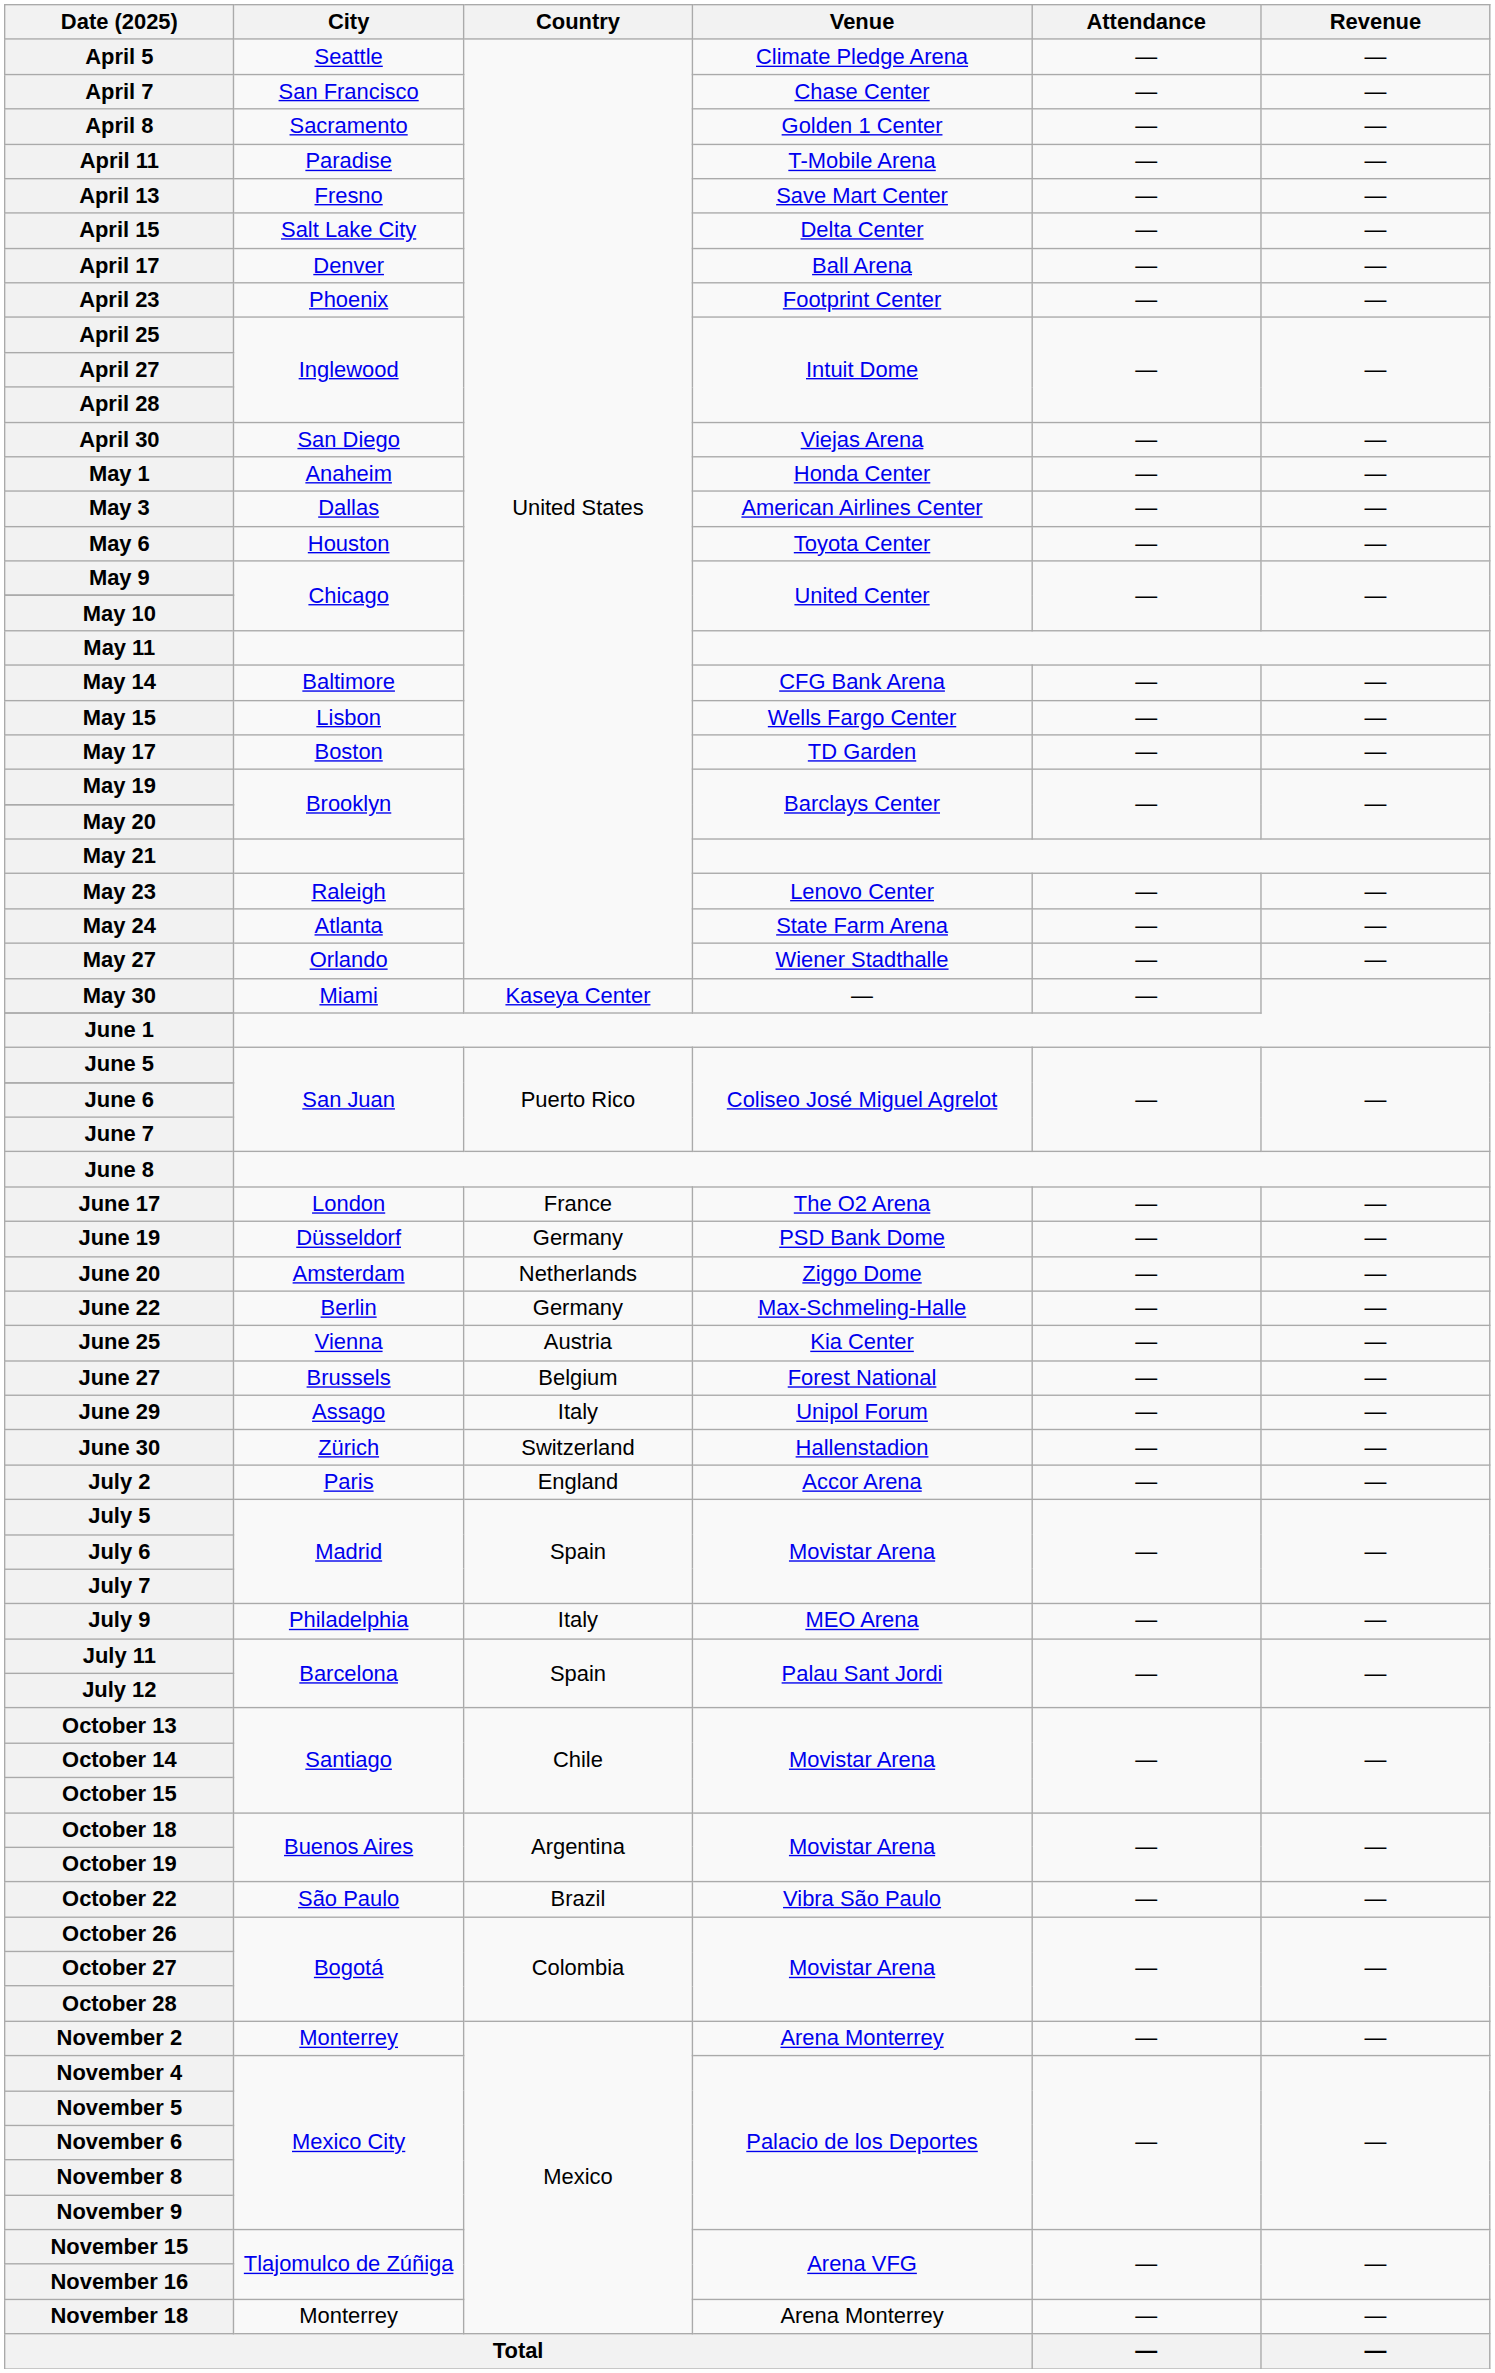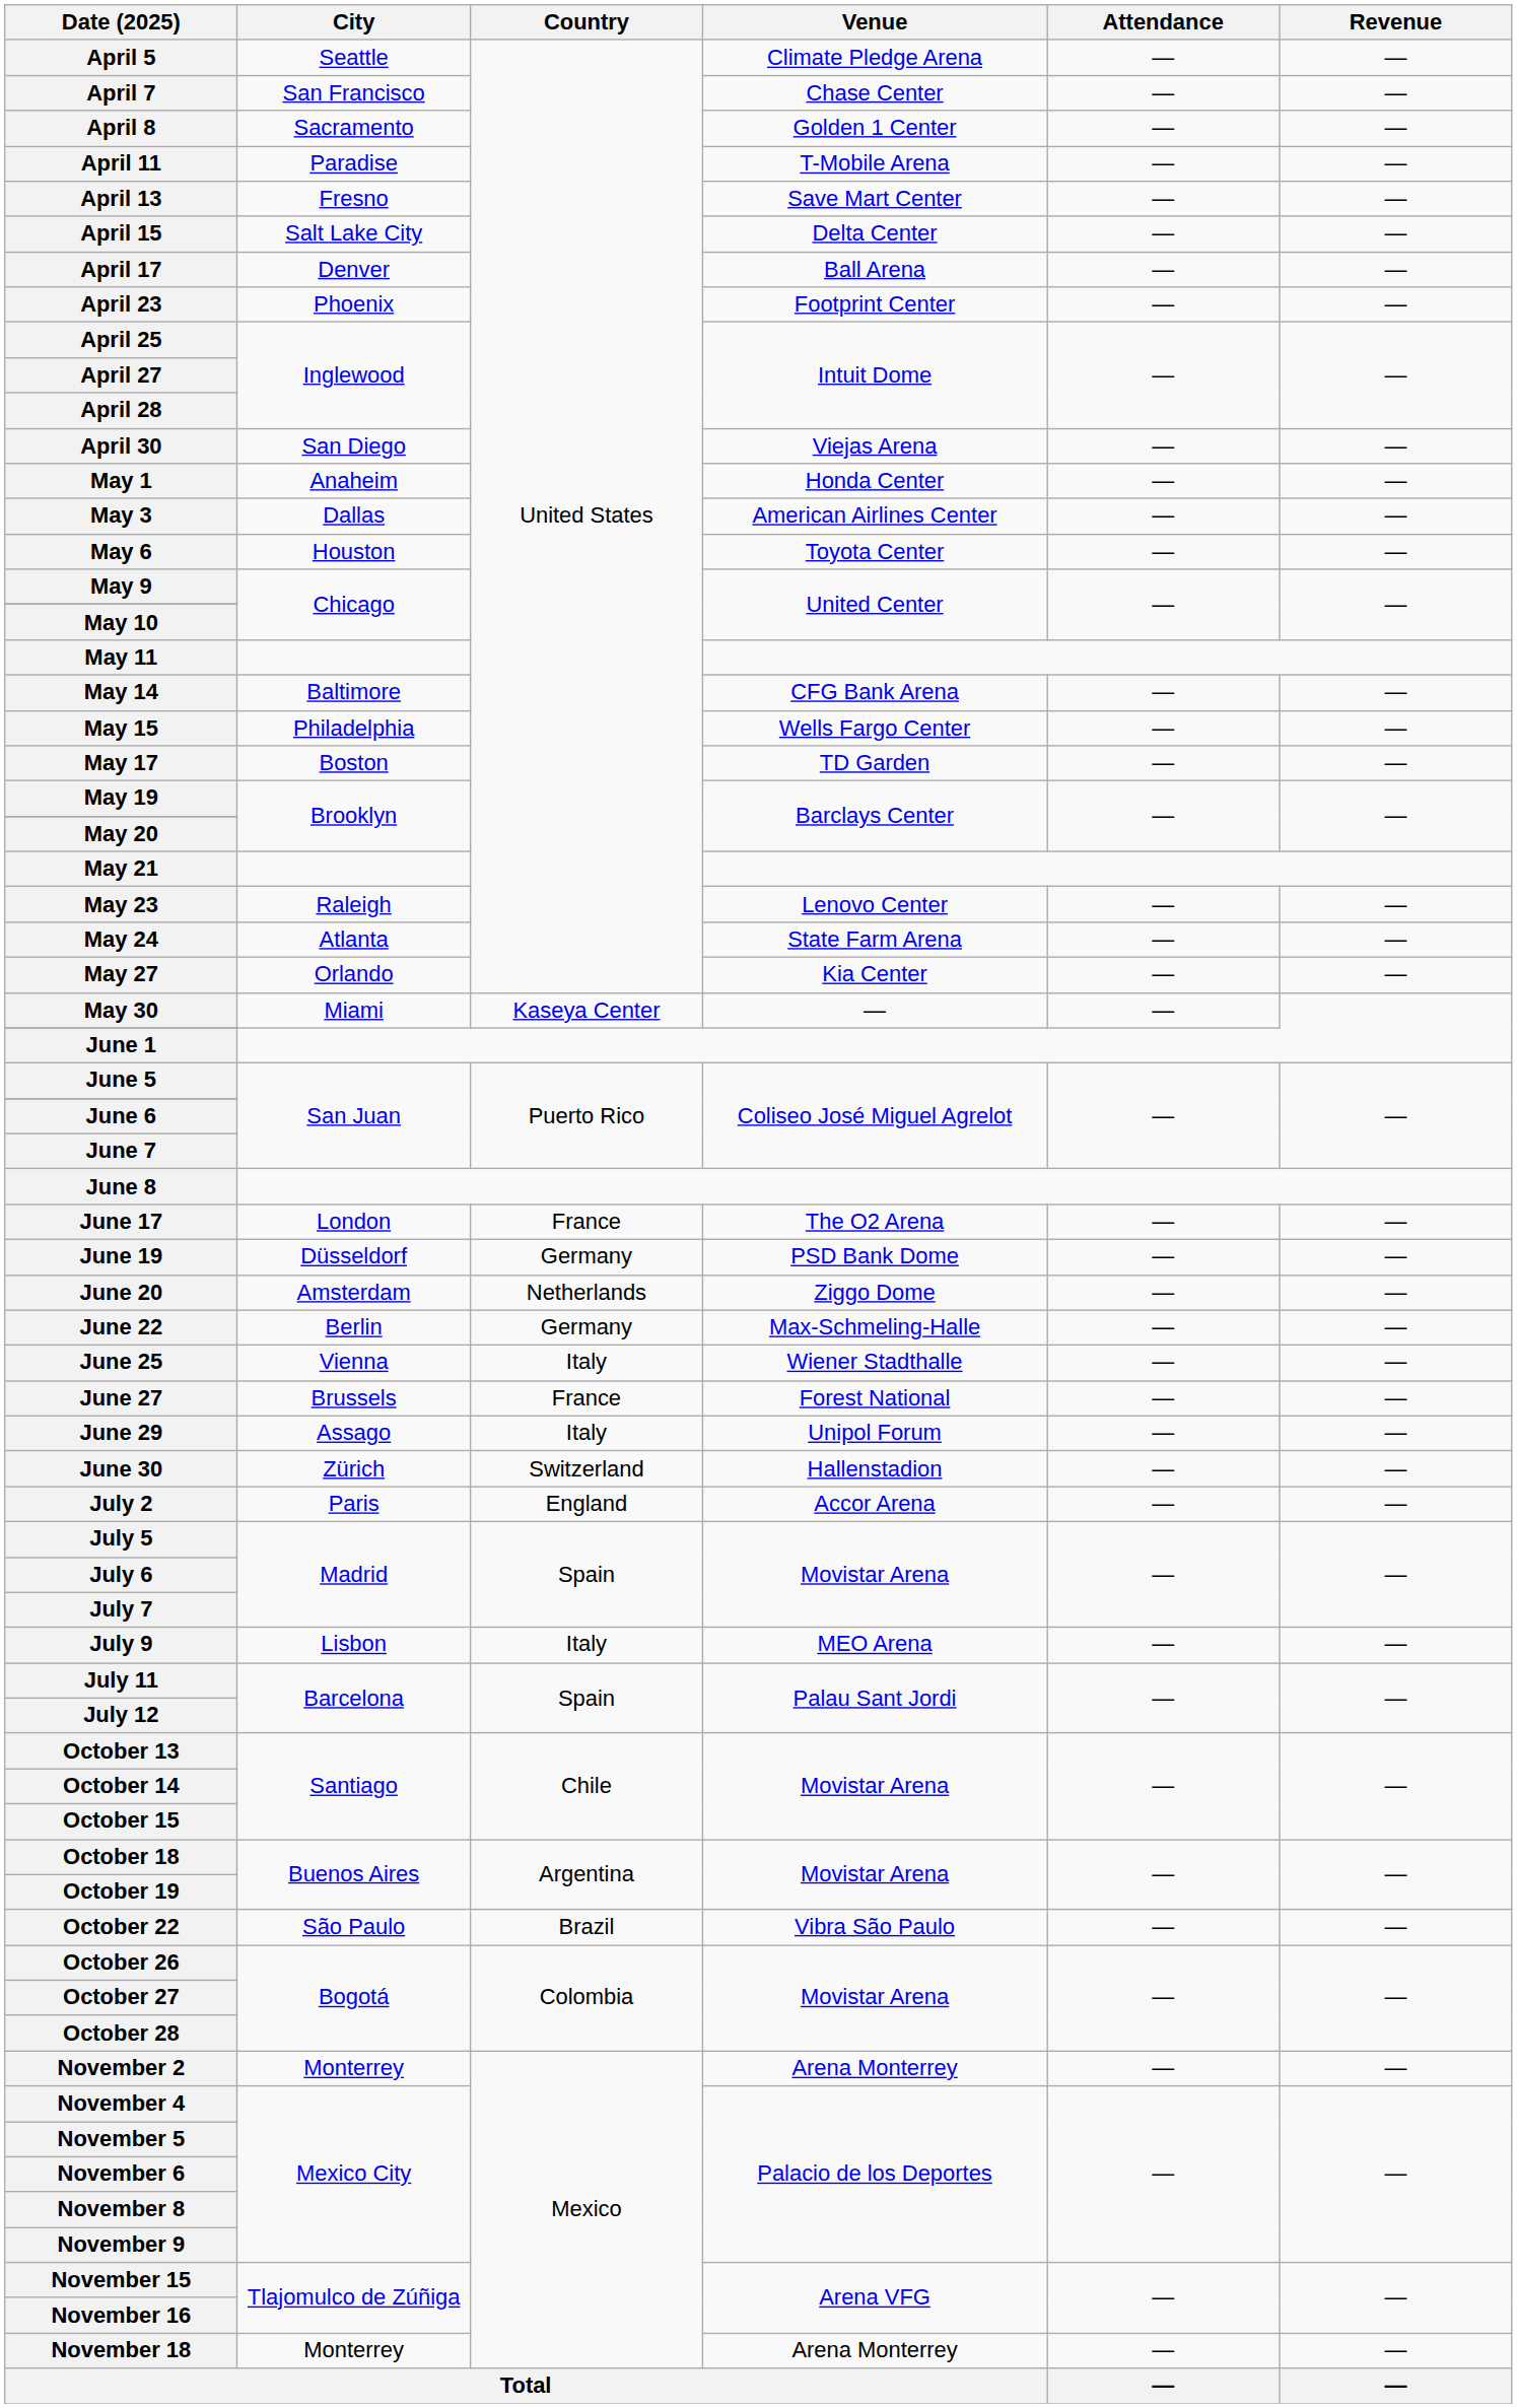May 15 | City: Lisbon -> Philadelphia
May 27 | Venue: Wiener Stadthalle -> Kia Center
June 25 | Country: Austria -> Italy
June 25 | Venue: Kia Center -> Wiener Stadthalle
June 27 | Country: Belgium -> France
July 9 | City: Philadelphia -> Lisbon
